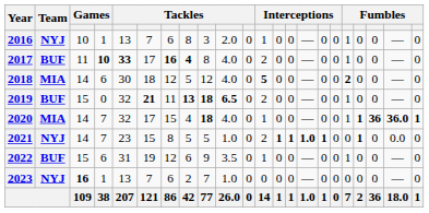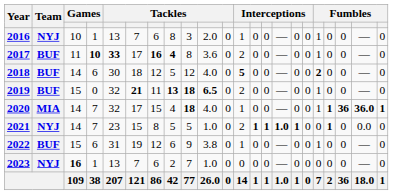2017 | column 10: 4.0 -> 3.6
2018 | Team: MIA -> BUF
2022 | column 10: 3.5 -> 3.8
